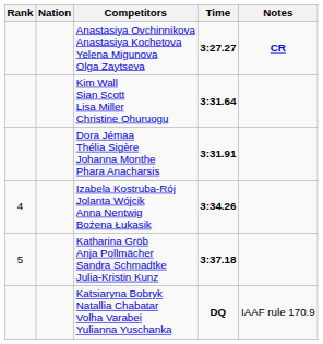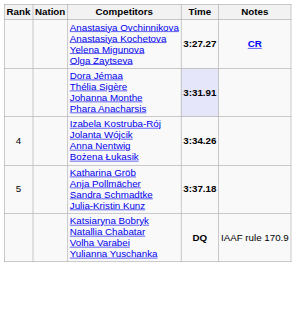- row: Kim Wall Sian Scott Lisa Miller Christine Ohuruogu | 3:31.64
Dora Jémaa Thélia Sigère Johanna Monthe Phara Anacharsis | Time: no background -> lavender background
